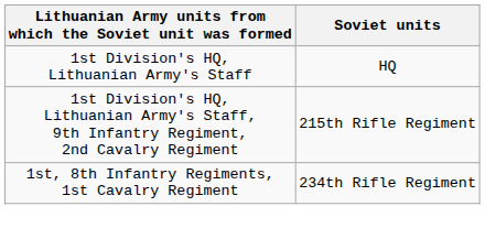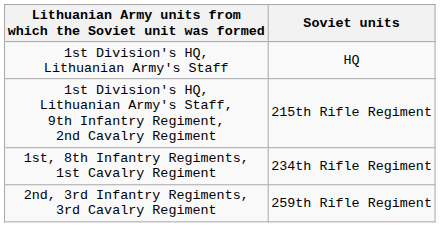+ row: 2nd, 3rd Infantry Regiments, 3rd Cavalry Regiment | 259th Rifle Regiment
